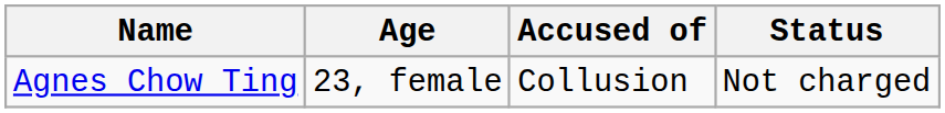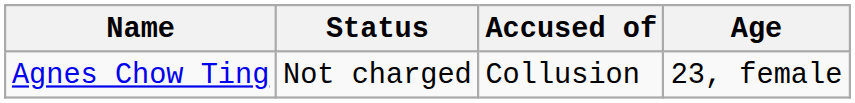columns swapped: Age <-> Status
